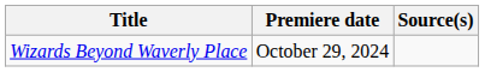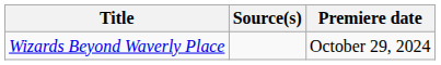columns swapped: Premiere date <-> Source(s)
